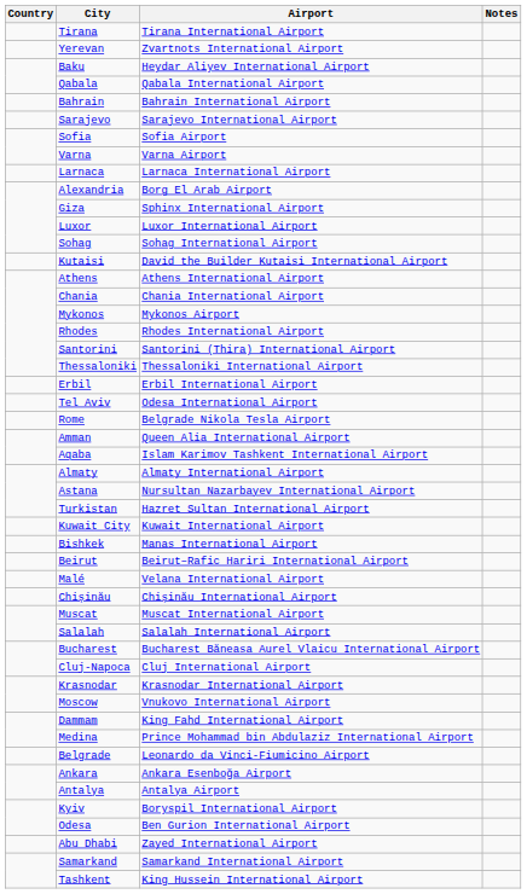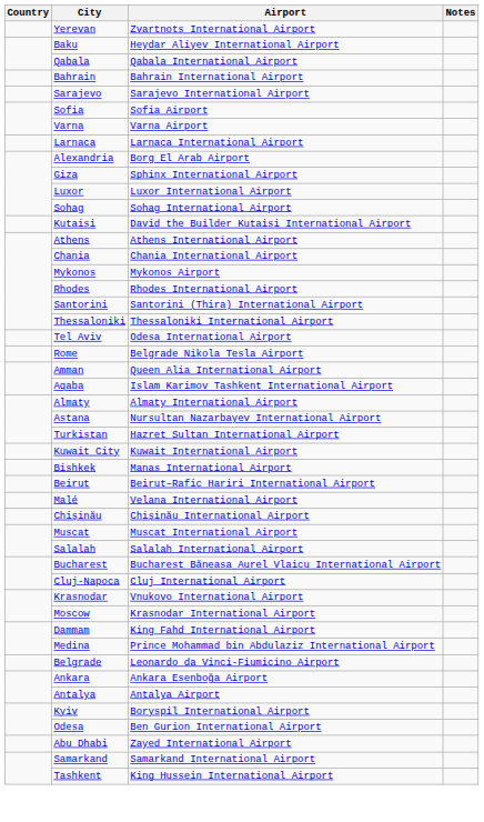- row: Tirana | Tirana International Airport
- row: Erbil | Erbil International Airport
Krasnodar | Airport: Krasnodar International Airport -> Vnukovo International Airport
Moscow | Airport: Vnukovo International Airport -> Krasnodar International Airport
